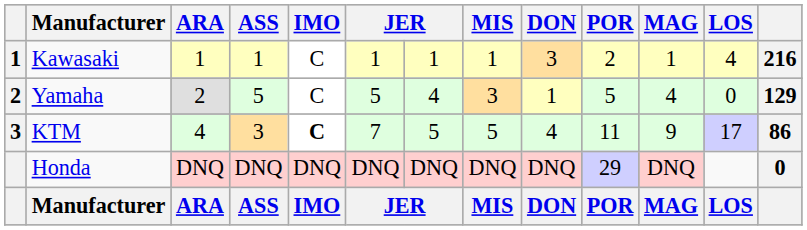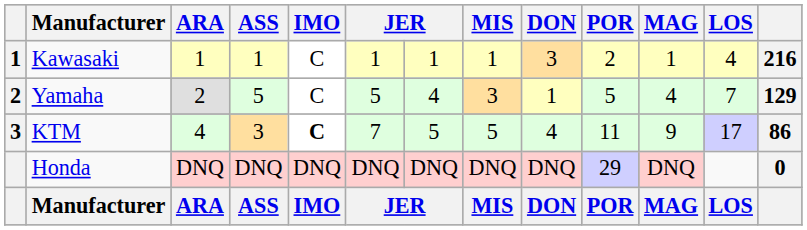Yamaha | LOS: 0 -> 7
